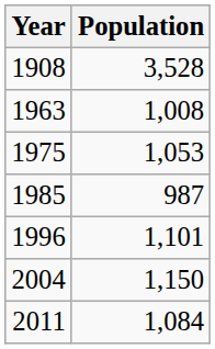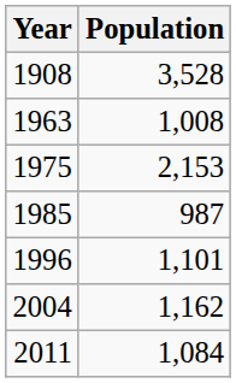1975 | Population: 1,053 -> 2,153
2004 | Population: 1,150 -> 1,162
